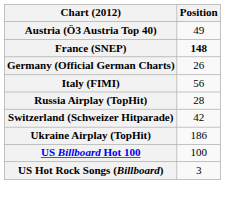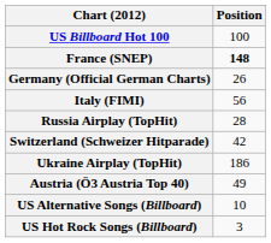rows swapped: Austria (Ö3 Austria Top 40) <-> US Billboard Hot 100
+ row: US Alternative Songs (Billboard) | 10
